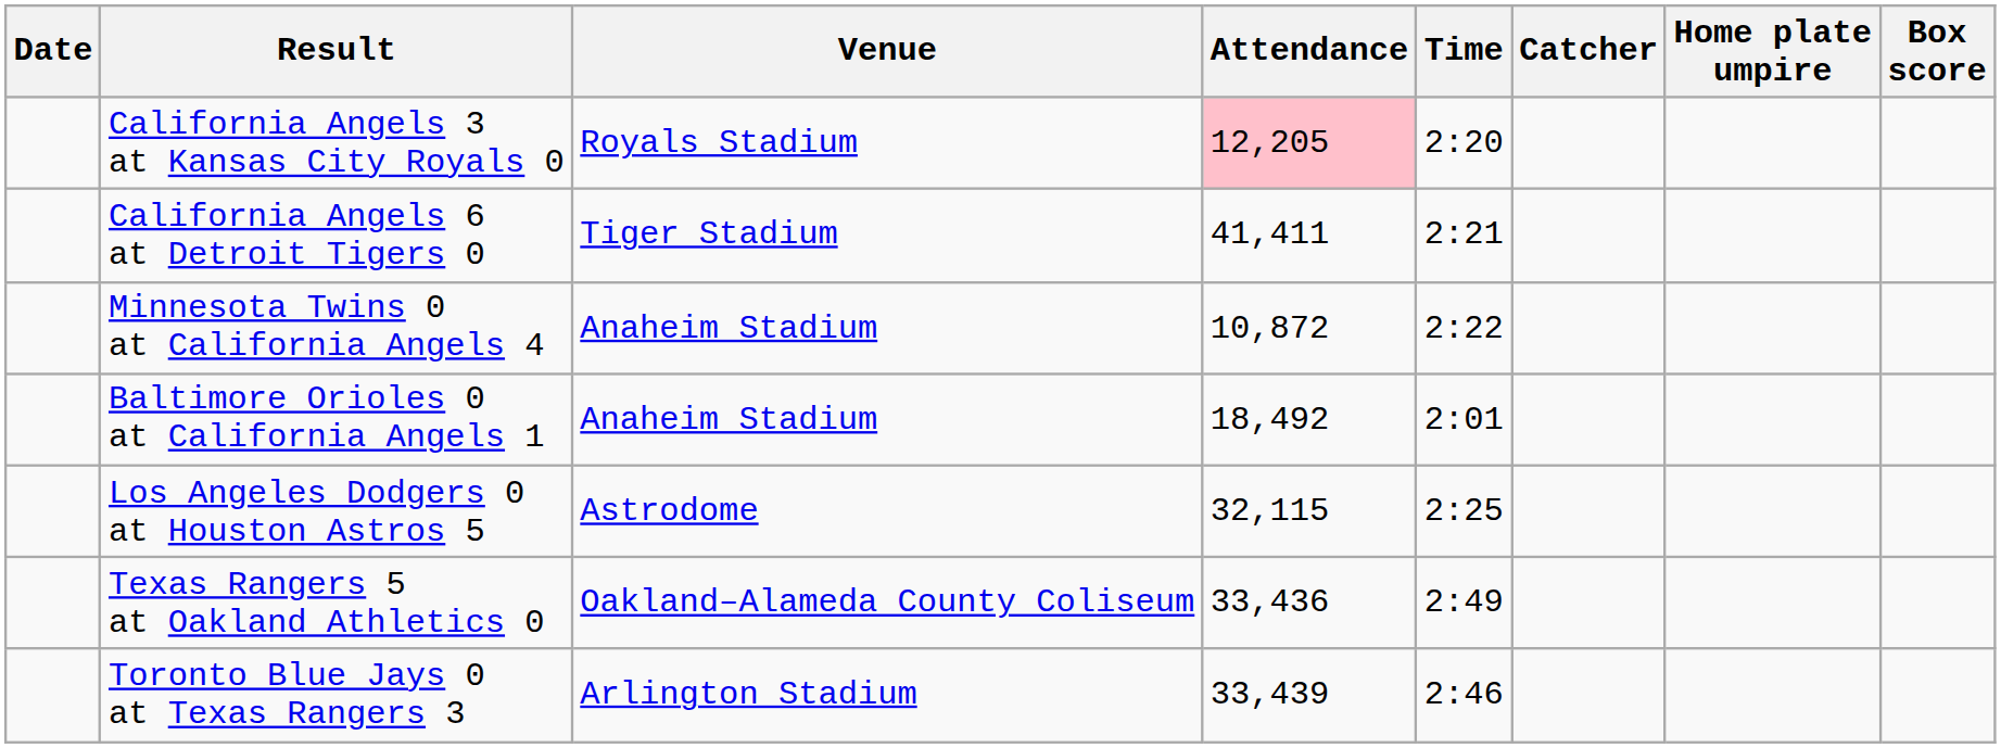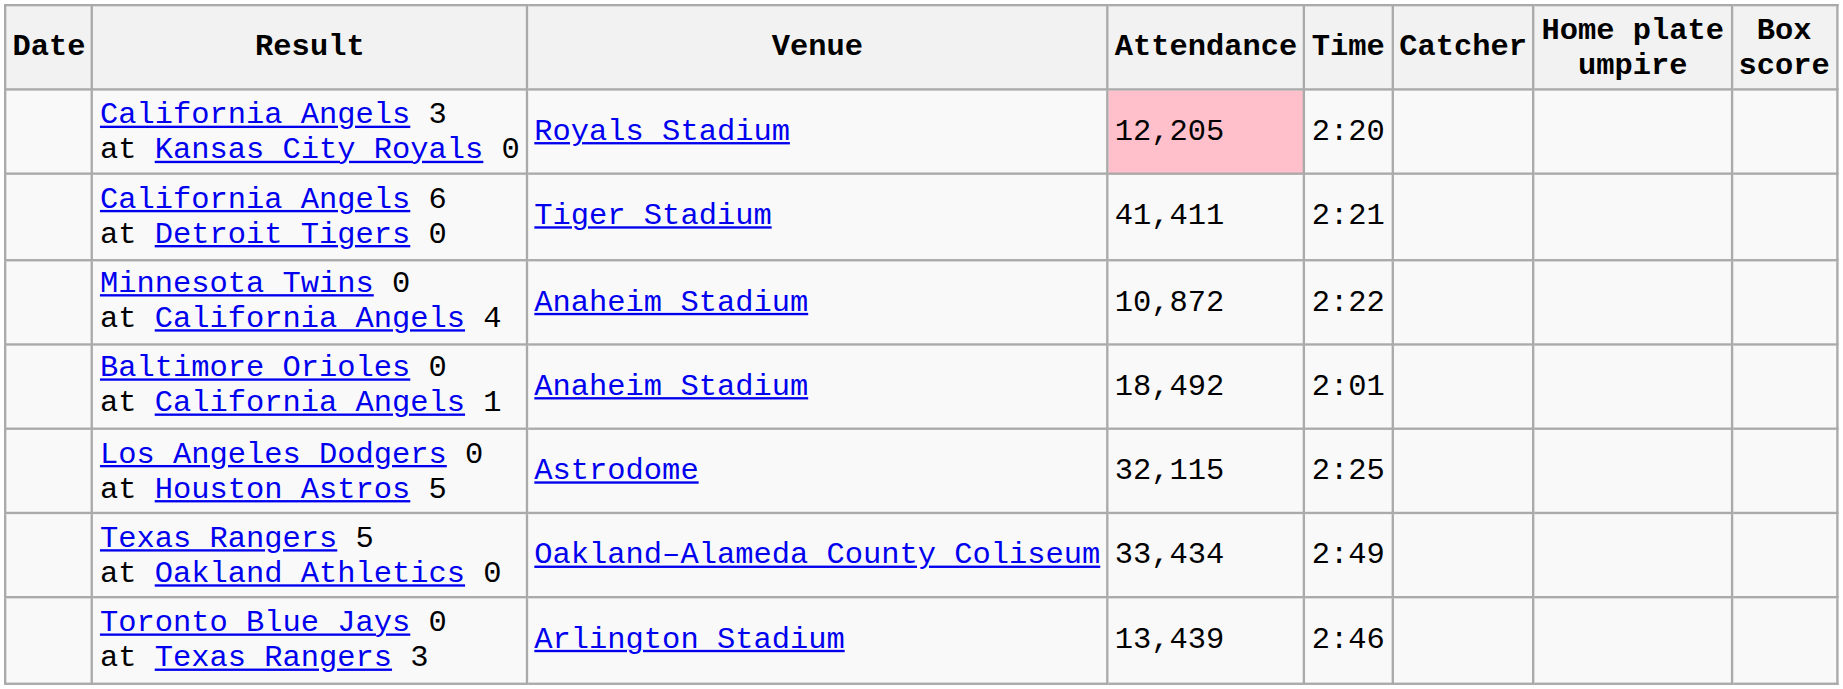Texas Rangers 5 at Oakland Athletics 0 | Attendance: 33,436 -> 33,434
Toronto Blue Jays 0 at Texas Rangers 3 | Attendance: 33,439 -> 13,439
